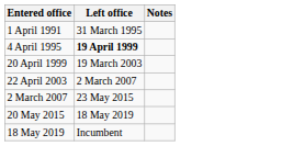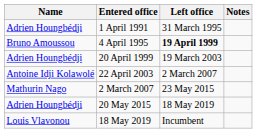+ column: Name | Adrien Houngbédji | Bruno Amoussou | Adrien Houngbédji | Antoine Idji Kolawolé | Mathurin Nago | Adrien Houngbédji | Louis Vlavonou
